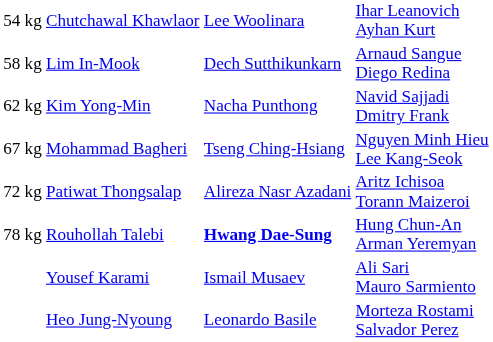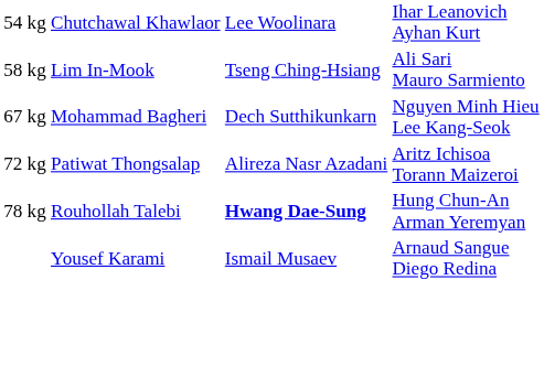Lim In-Mook | column 3: Dech Sutthikunkarn -> Tseng Ching-Hsiang
Lim In-Mook | column 4: Arnaud Sangue Diego Redina -> Ali Sari Mauro Sarmiento
- row: 62 kg | Kim Yong-Min | Nacha Punthong | Navid Sajjadi Dmitry Frank
Mohammad Bagheri | column 3: Tseng Ching-Hsiang -> Dech Sutthikunkarn
Yousef Karami | column 4: Ali Sari Mauro Sarmiento -> Arnaud Sangue Diego Redina
- row: Heo Jung-Nyoung | Leonardo Basile | Morteza Rostami Salvador Perez
